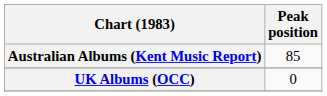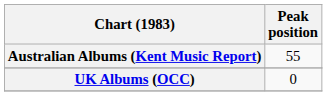Australian Albums (Kent Music Report) | Peak position: 85 -> 55
